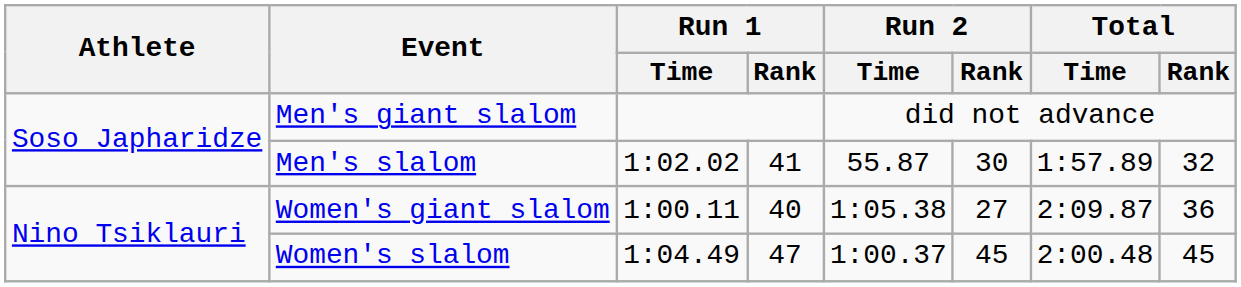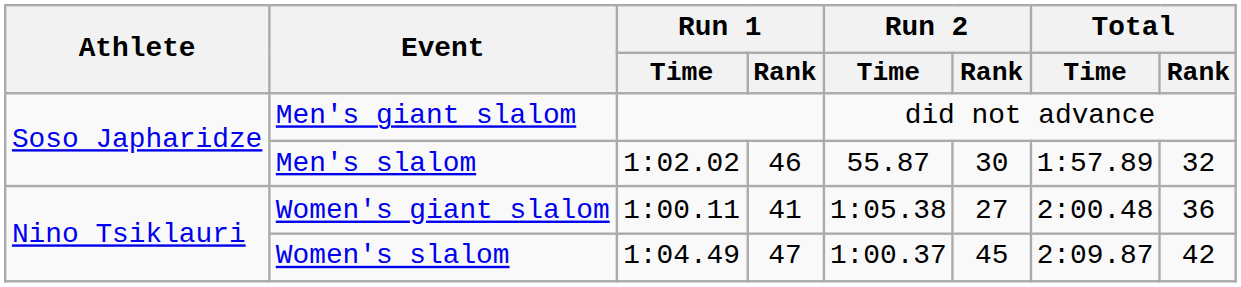Men's slalom | Run 1 / Rank: 41 -> 46
Women's giant slalom | Run 1 / Rank: 40 -> 41
Women's giant slalom | Total / Time: 2:09.87 -> 2:00.48
Women's slalom | Total / Time: 2:00.48 -> 2:09.87
Women's slalom | Total / Rank: 45 -> 42
